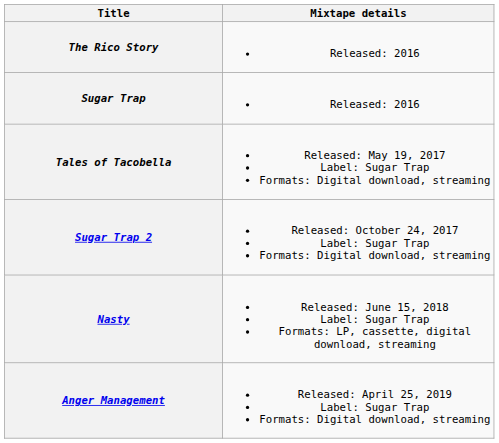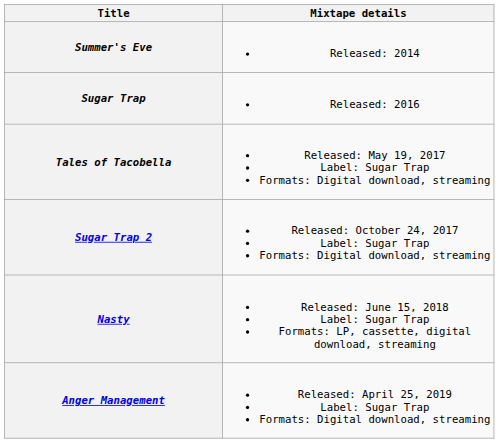+ row: Summer's Eve | Released: 2014
- row: The Rico Story | Released: 2016
